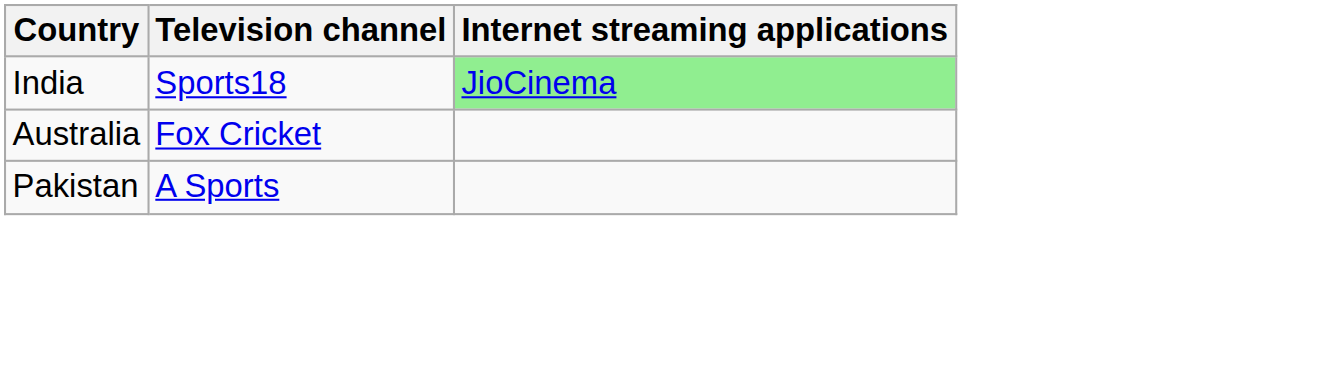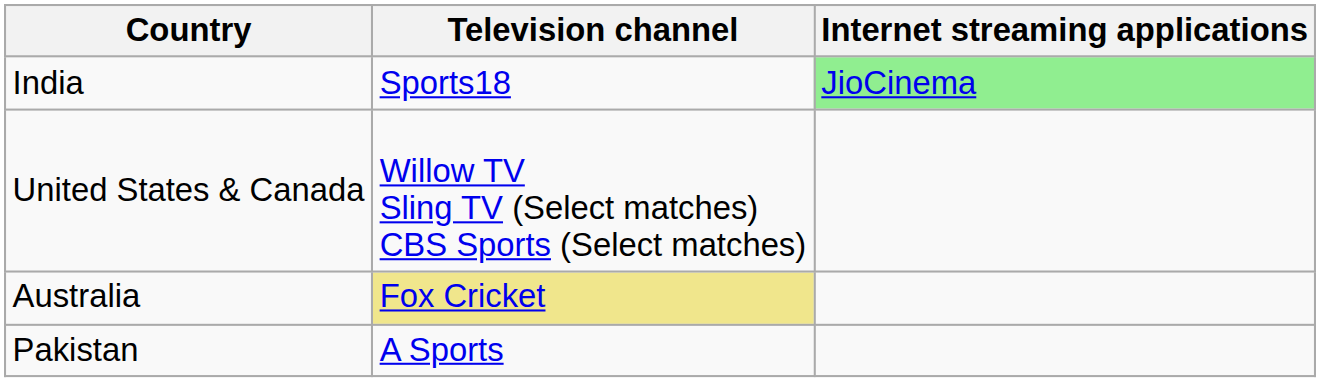+ row: United States & Canada | Willow TV Sling TV (Select matches) CBS Sports (Select matches)
Australia | Television channel: no background -> khaki background
